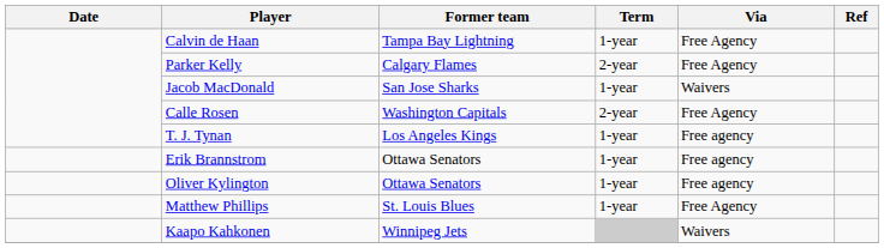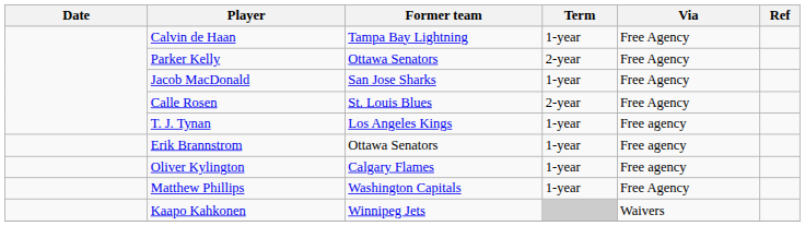Parker Kelly | Former team: Calgary Flames -> Ottawa Senators
Jacob MacDonald | Via: Waivers -> Free Agency
Calle Rosen | Former team: Washington Capitals -> St. Louis Blues
Oliver Kylington | Former team: Ottawa Senators -> Calgary Flames
Matthew Phillips | Former team: St. Louis Blues -> Washington Capitals
